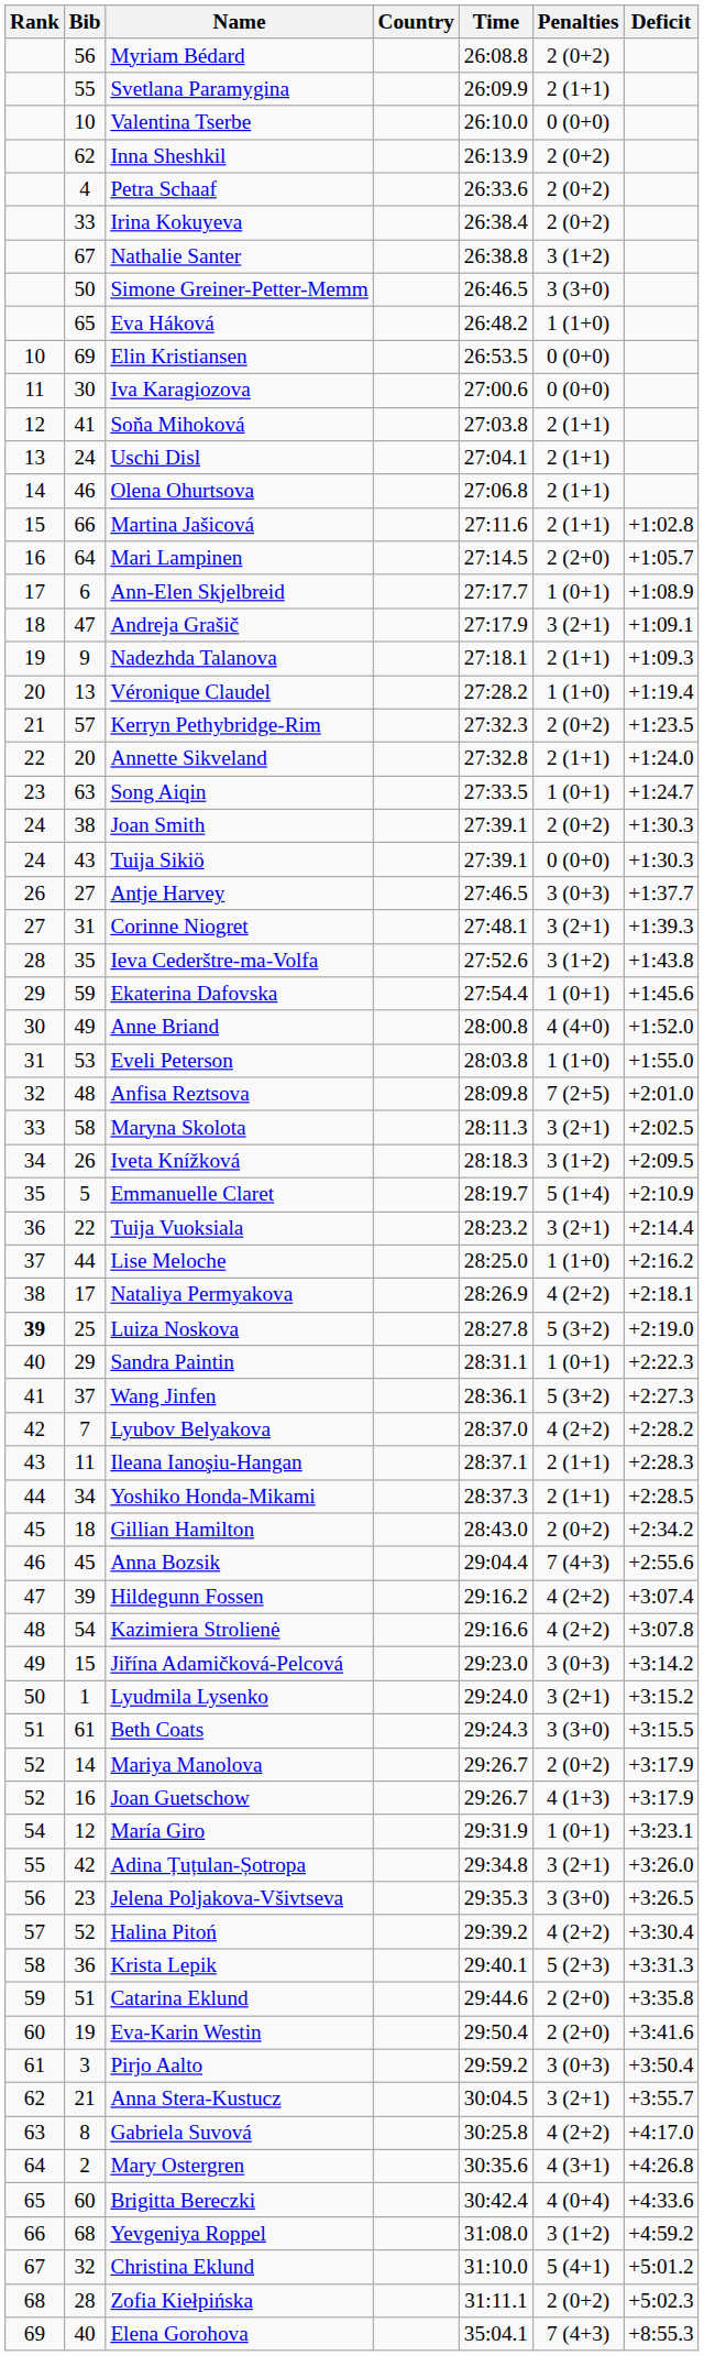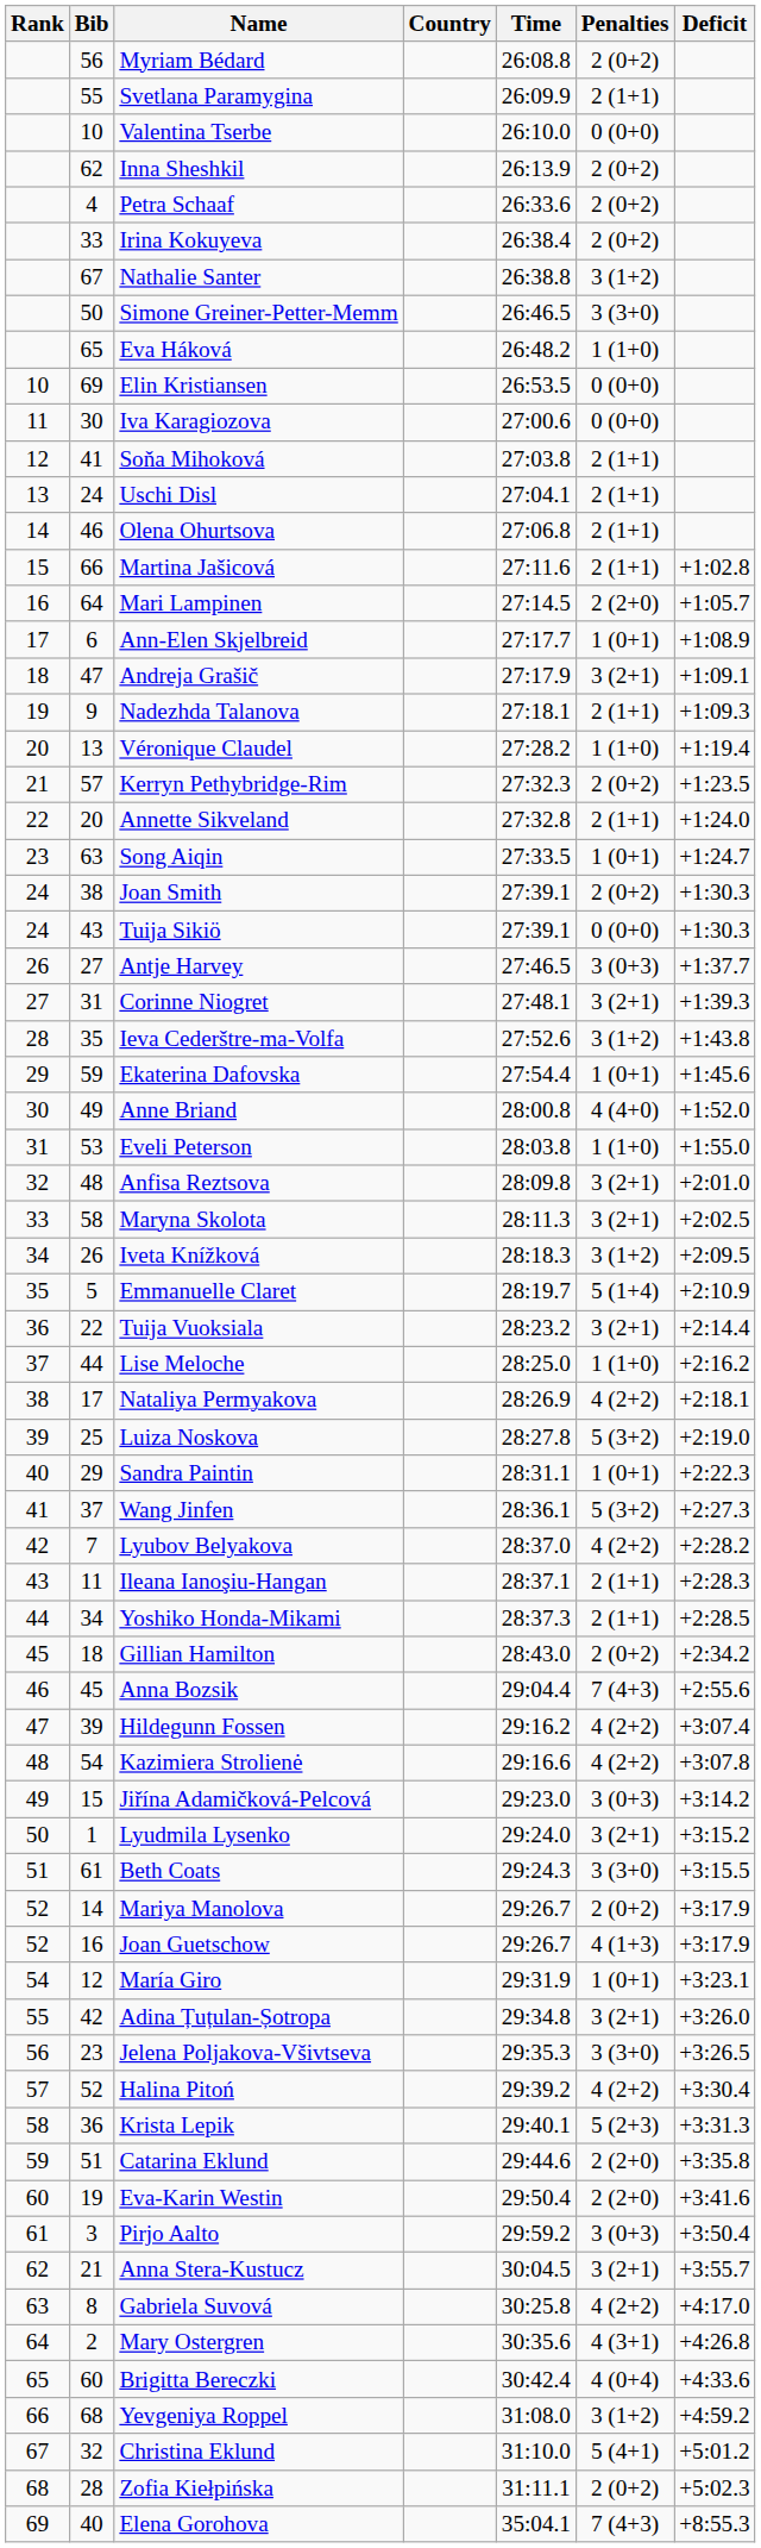Anfisa Reztsova | Penalties: 7 (2+5) -> 3 (2+1)
Luiza Noskova | Rank: bold -> normal
